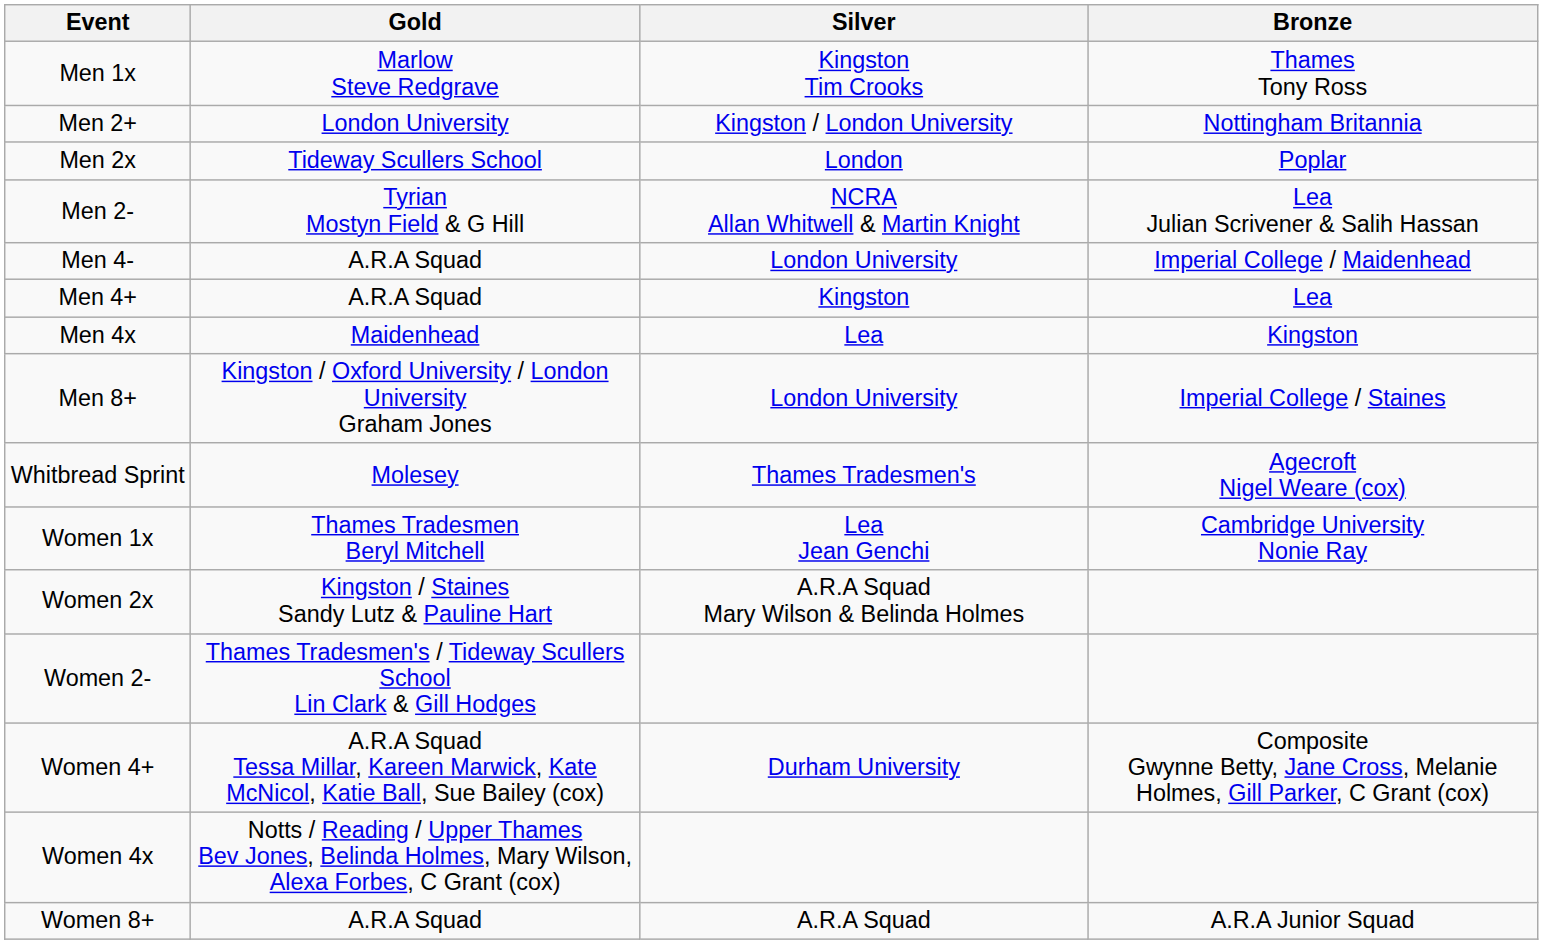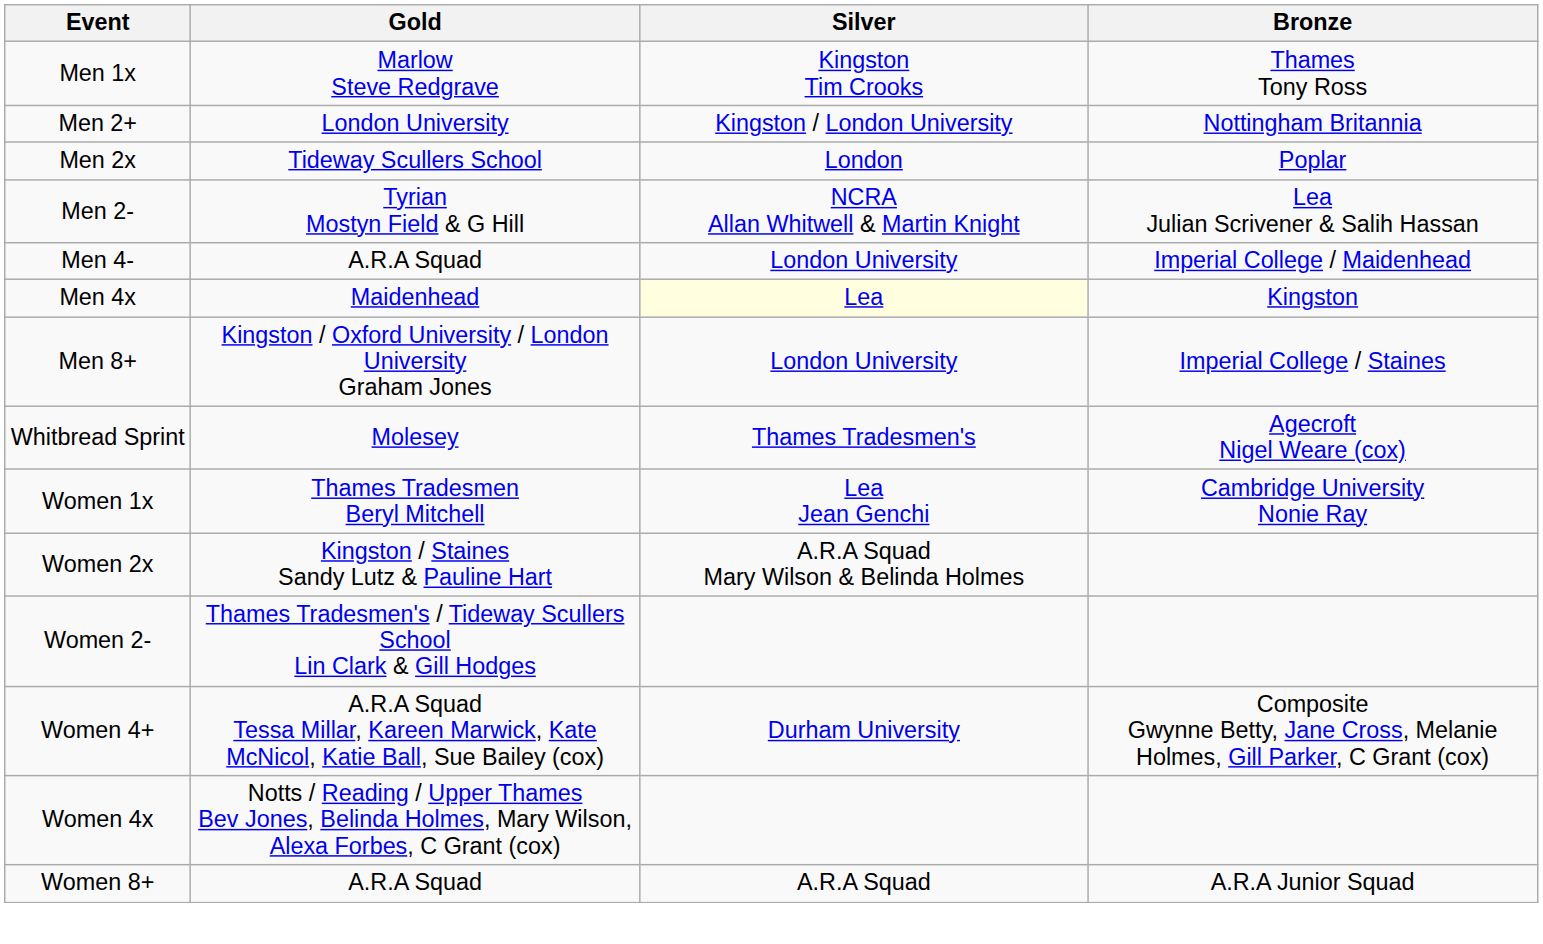- row: Men 4+ | A.R.A Squad | Kingston | Lea
Men 4x | Silver: no background -> lightyellow background
